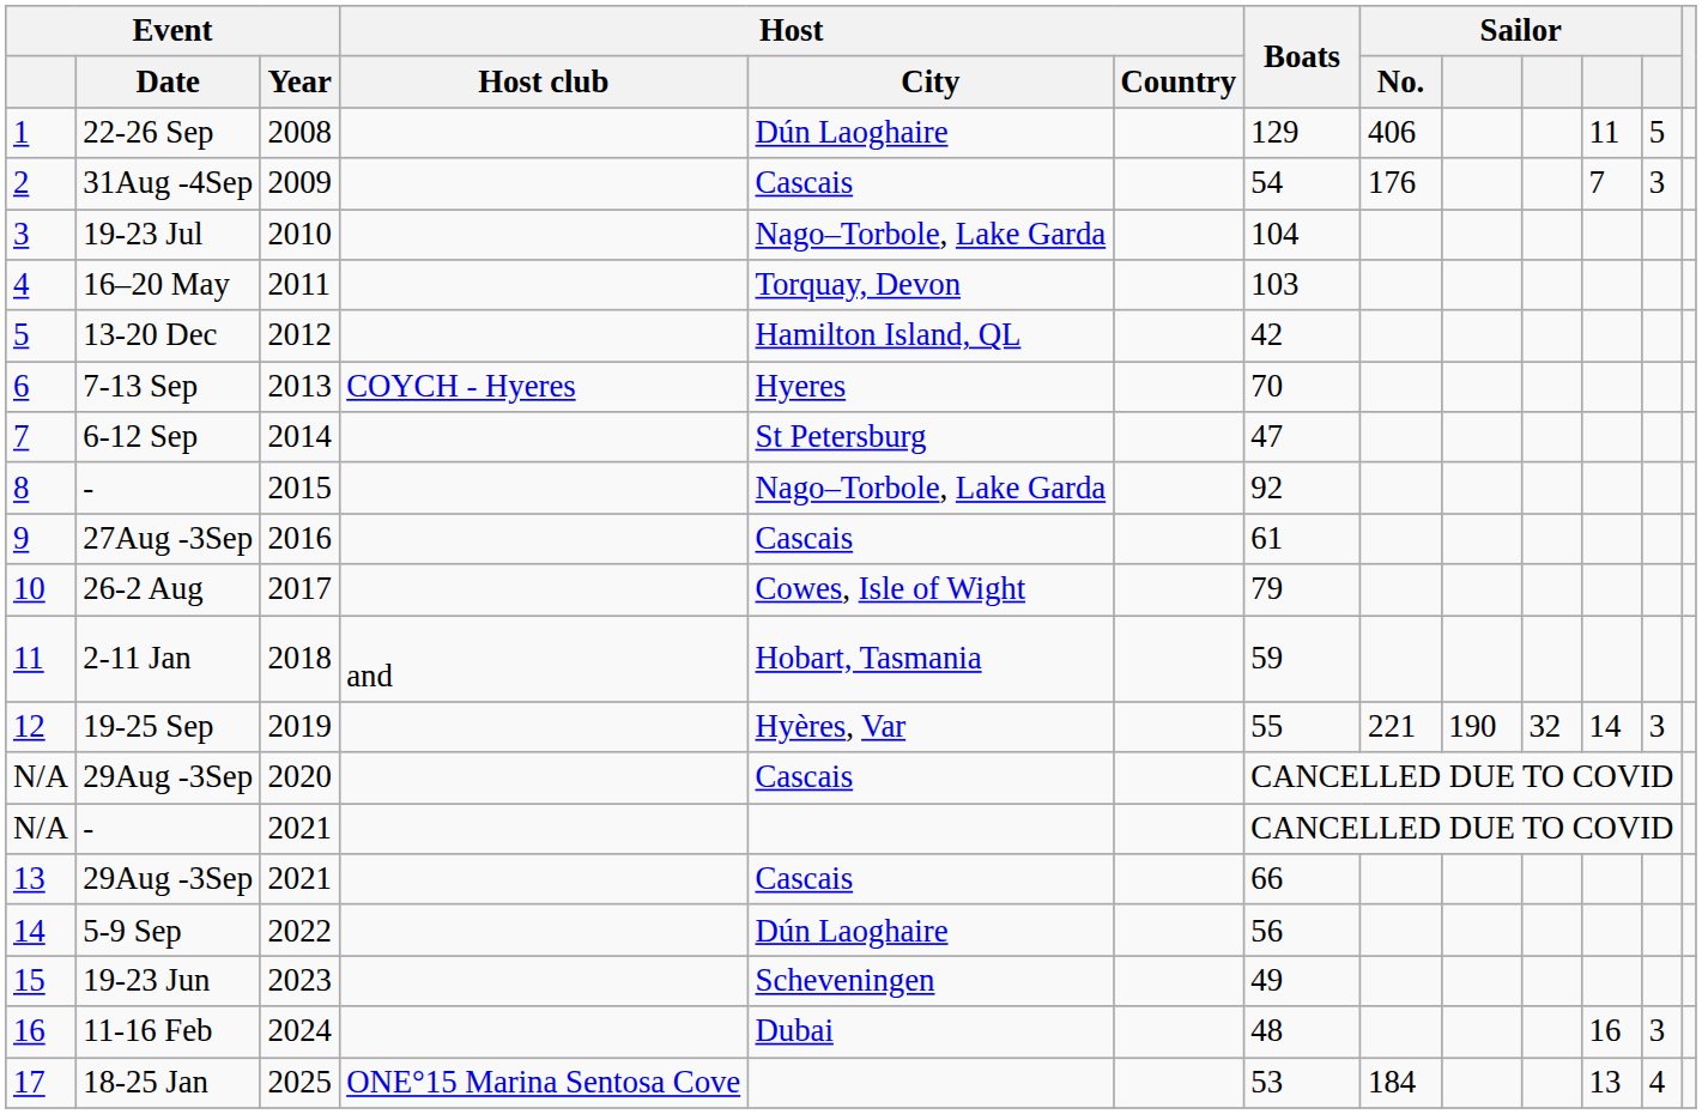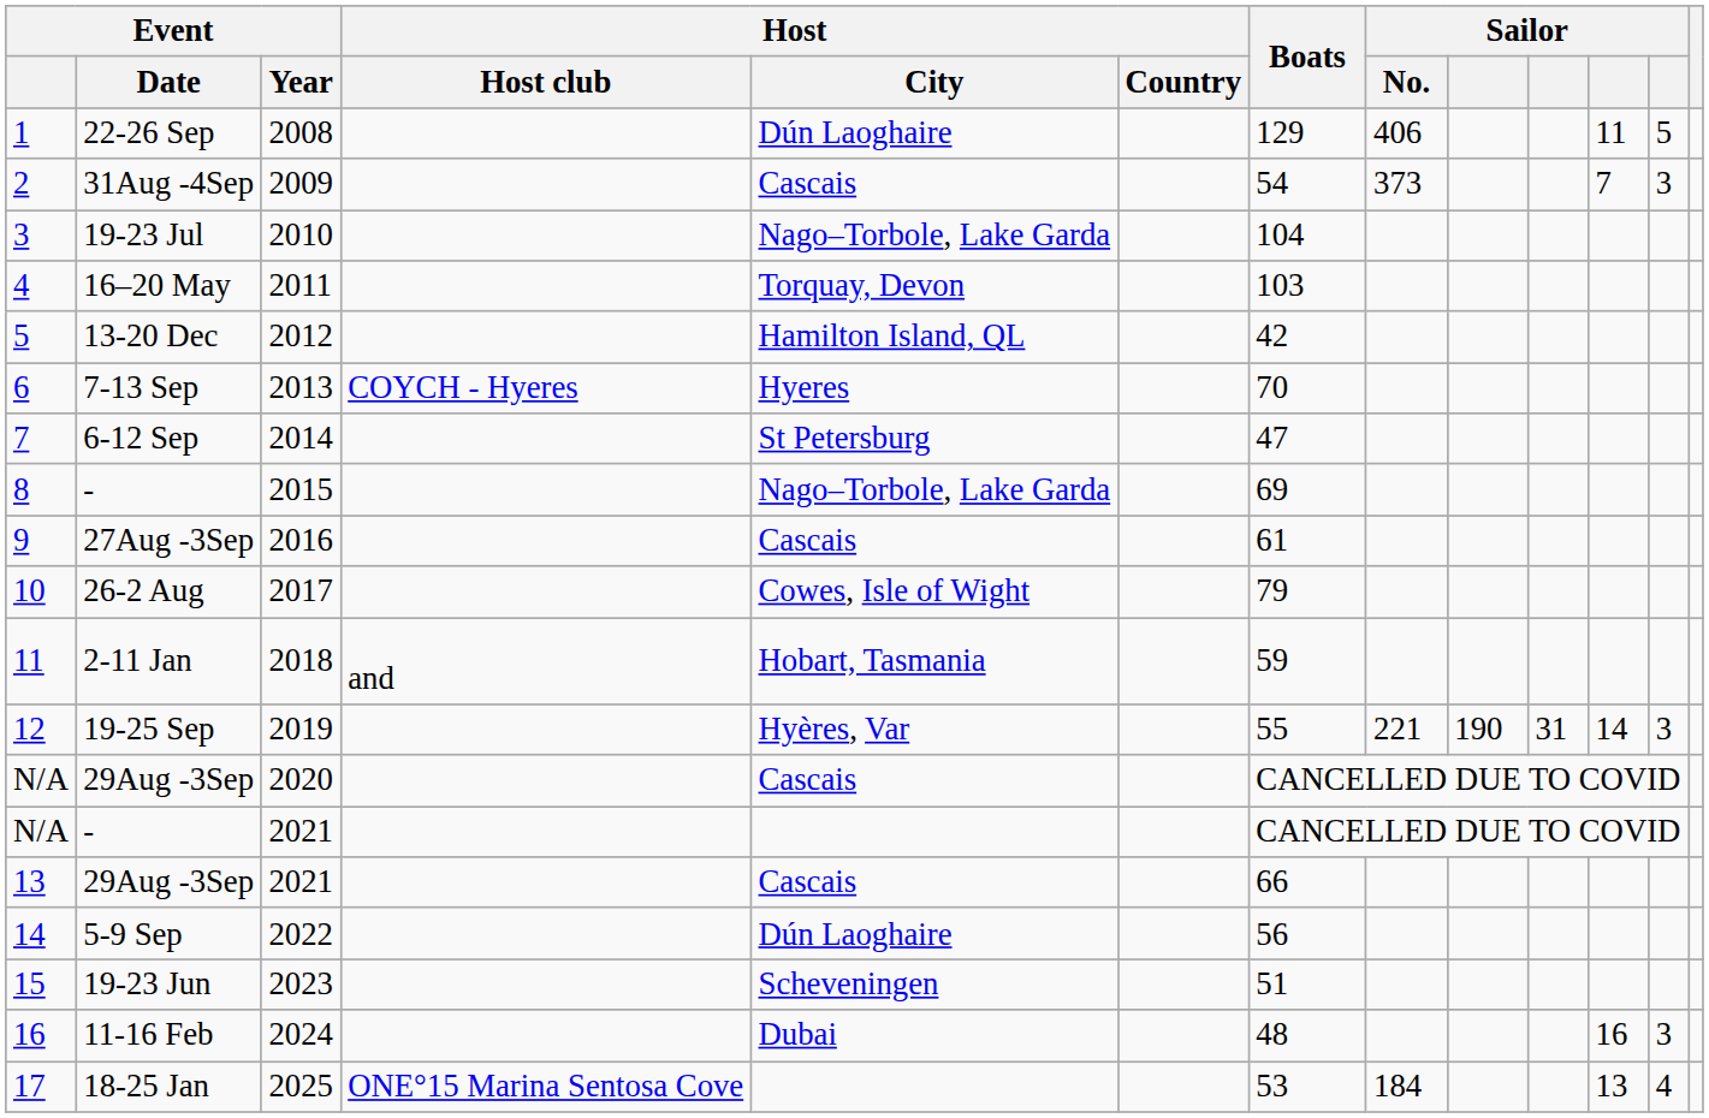2 | Sailor / No.: 176 -> 373
8 | Boats: 92 -> 69
12 | column 10: 32 -> 31
15 | Boats: 49 -> 51
